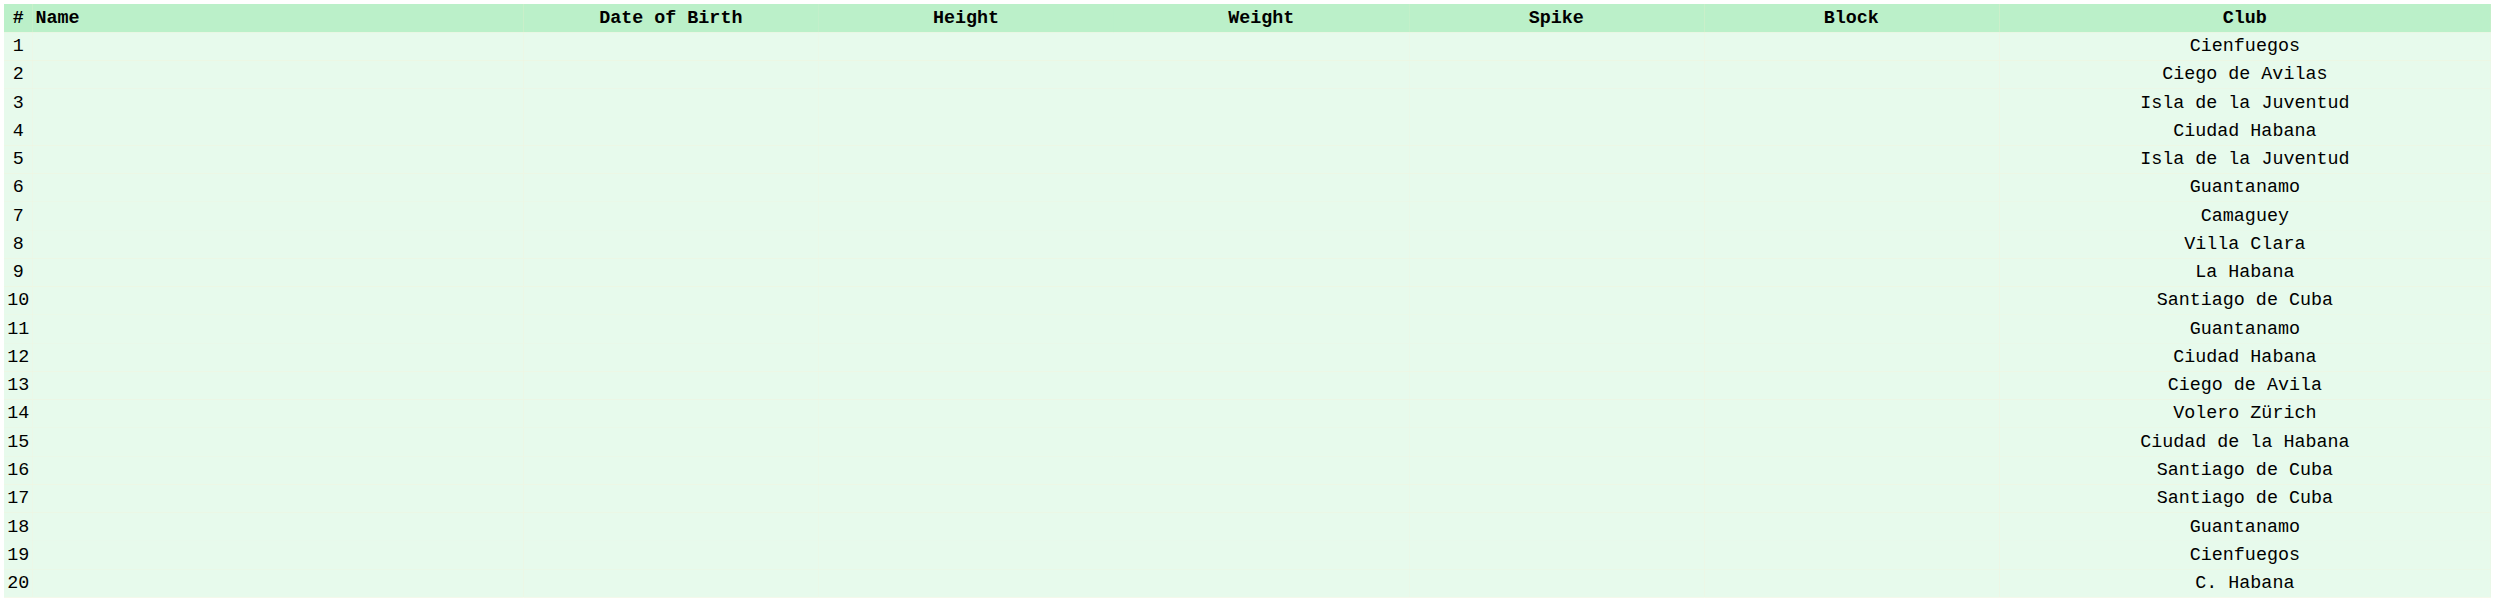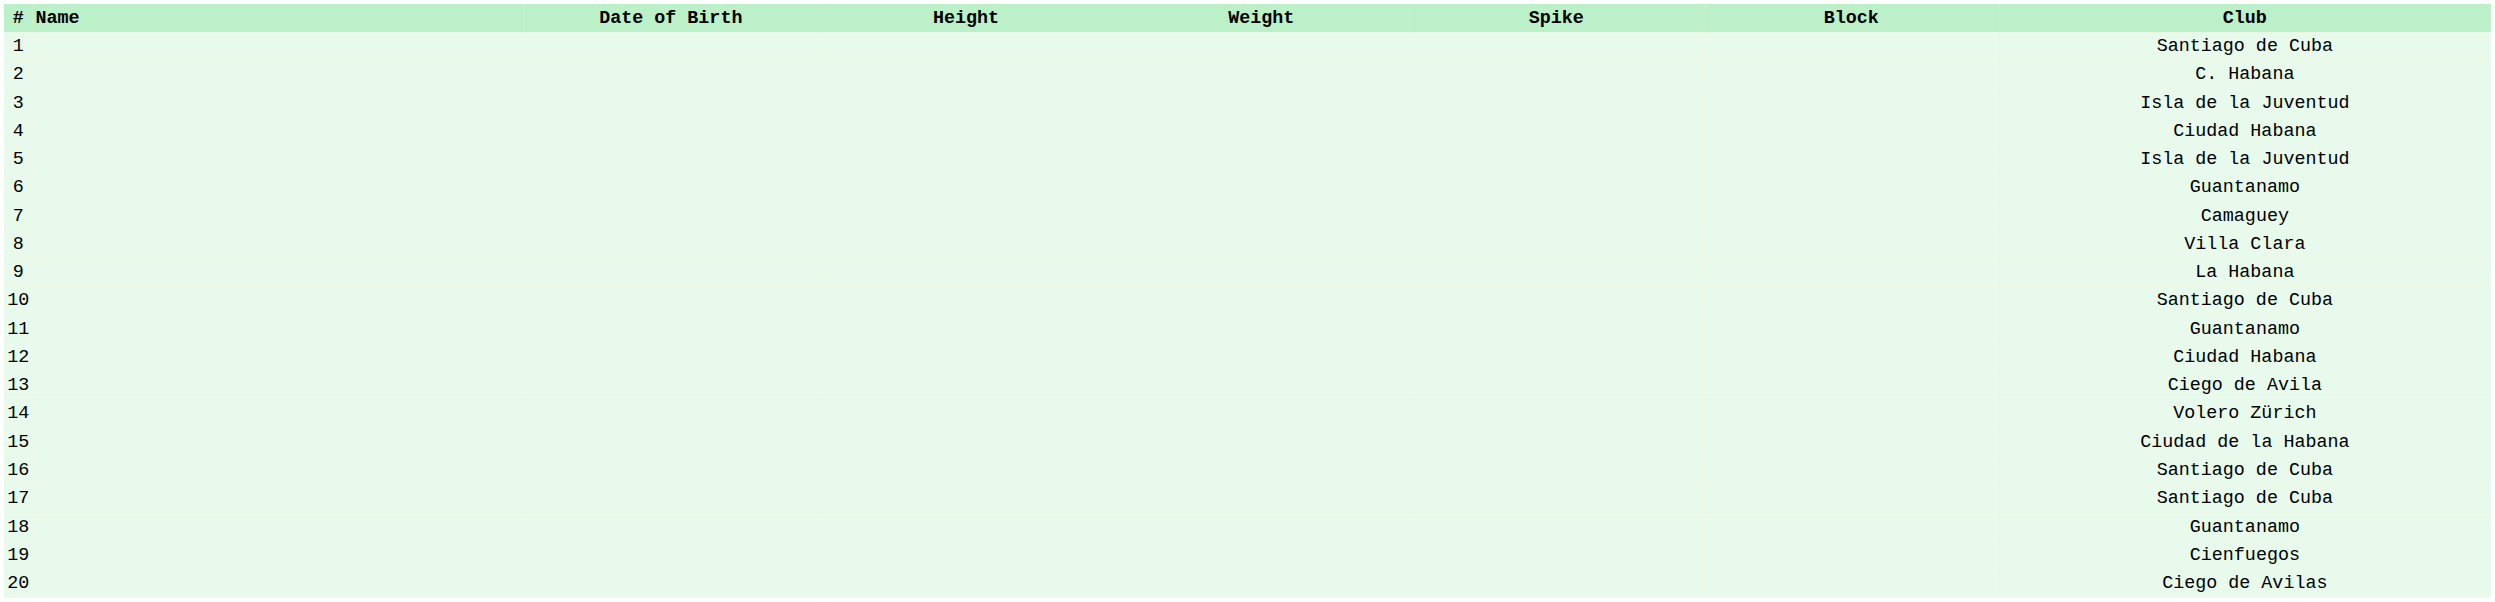1 | Club: Cienfuegos -> Santiago de Cuba
2 | Club: Ciego de Avilas -> C. Habana
20 | Club: C. Habana -> Ciego de Avilas
